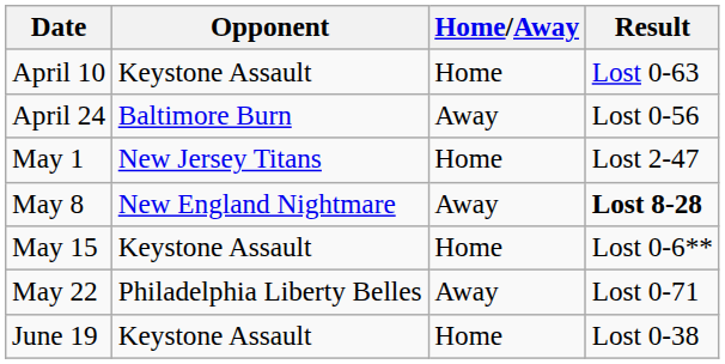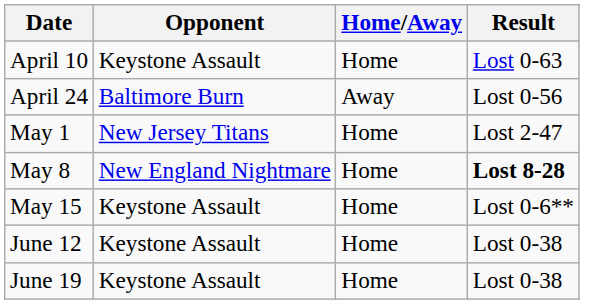May 8 | Home/Away: Away -> Home
- row: May 22 | Philadelphia Liberty Belles | Away | Lost 0-71
+ row: June 12 | Keystone Assault | Home | Lost 0-38
